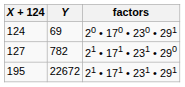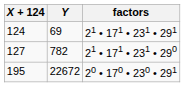124 | factors: 20 • 170 • 230 • 291 -> 21 • 171 • 231 • 291
195 | factors: 21 • 171 • 231 • 291 -> 20 • 170 • 230 • 291
